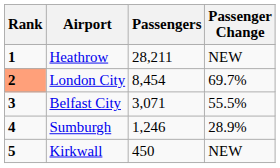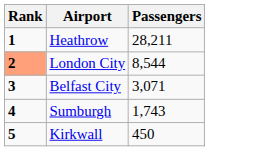- column: Passenger Change | NEW | 69.7% | 55.5% | 28.9% | NEW
London City | Passengers: 8,454 -> 8,544
Sumburgh | Passengers: 1,246 -> 1,743
